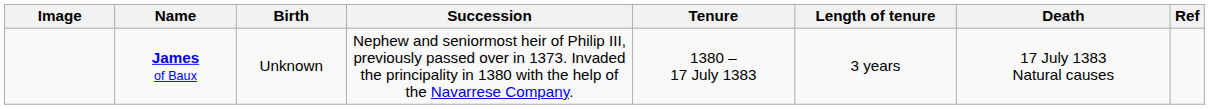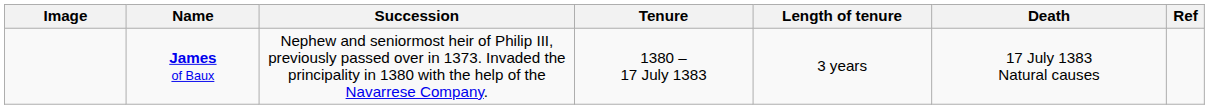- column: Birth | Unknown
